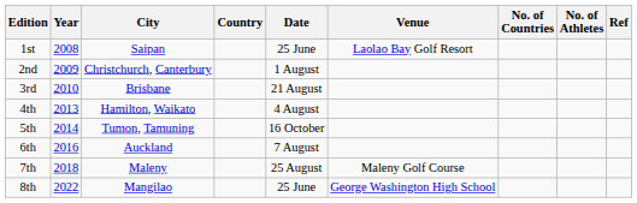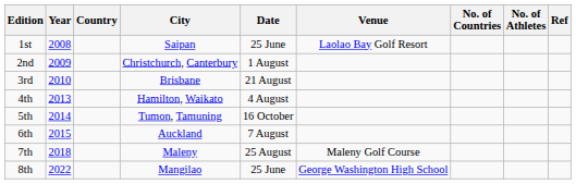columns swapped: City <-> Country
6th | Year: 2016 -> 2015
